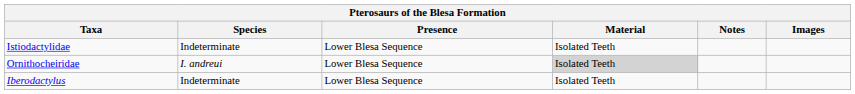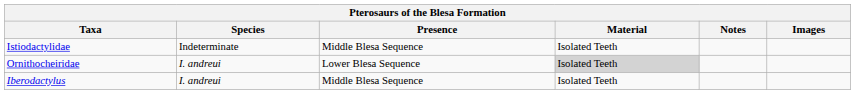Istiodactylidae | Presence: Lower Blesa Sequence -> Middle Blesa Sequence
Iberodactylus | Species: Indeterminate -> I. andreui
Iberodactylus | Presence: Lower Blesa Sequence -> Middle Blesa Sequence
